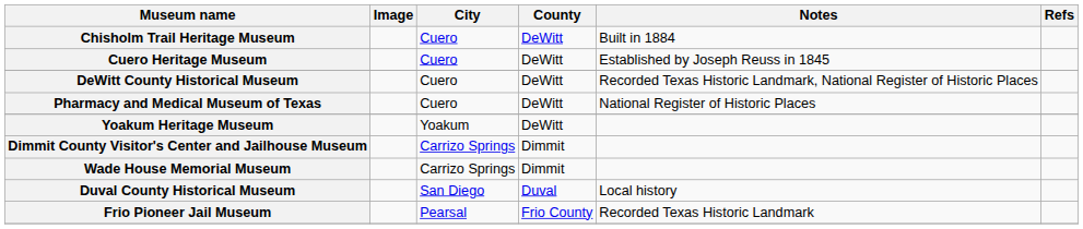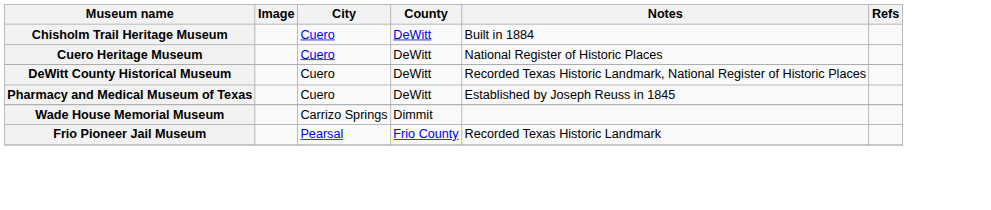Cuero Heritage Museum | Notes: Established by Joseph Reuss in 1845 -> National Register of Historic Places
Pharmacy and Medical Museum of Texas | Notes: National Register of Historic Places -> Established by Joseph Reuss in 1845
- row: Yoakum Heritage Museum | Yoakum | DeWitt
- row: Dimmit County Visitor's Center and Jailhouse Museum | Carrizo Springs | Dimmit
- row: Duval County Historical Museum | San Diego | Duval | Local history
